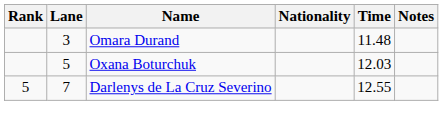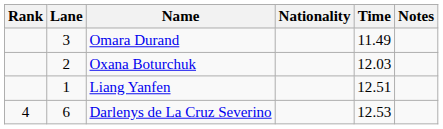Omara Durand | Time: 11.48 -> 11.49
Oxana Boturchuk | Lane: 5 -> 2
+ row: 1 | Liang Yanfen | 12.51
Darlenys de La Cruz Severino | Rank: 5 -> 4
Darlenys de La Cruz Severino | Lane: 7 -> 6
Darlenys de La Cruz Severino | Time: 12.55 -> 12.53
